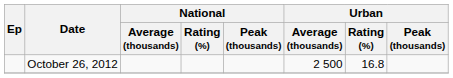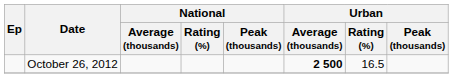October 26, 2012 | Urban / Average (thousands): normal -> bold
October 26, 2012 | Urban / Rating (%): 16.8 -> 16.5
